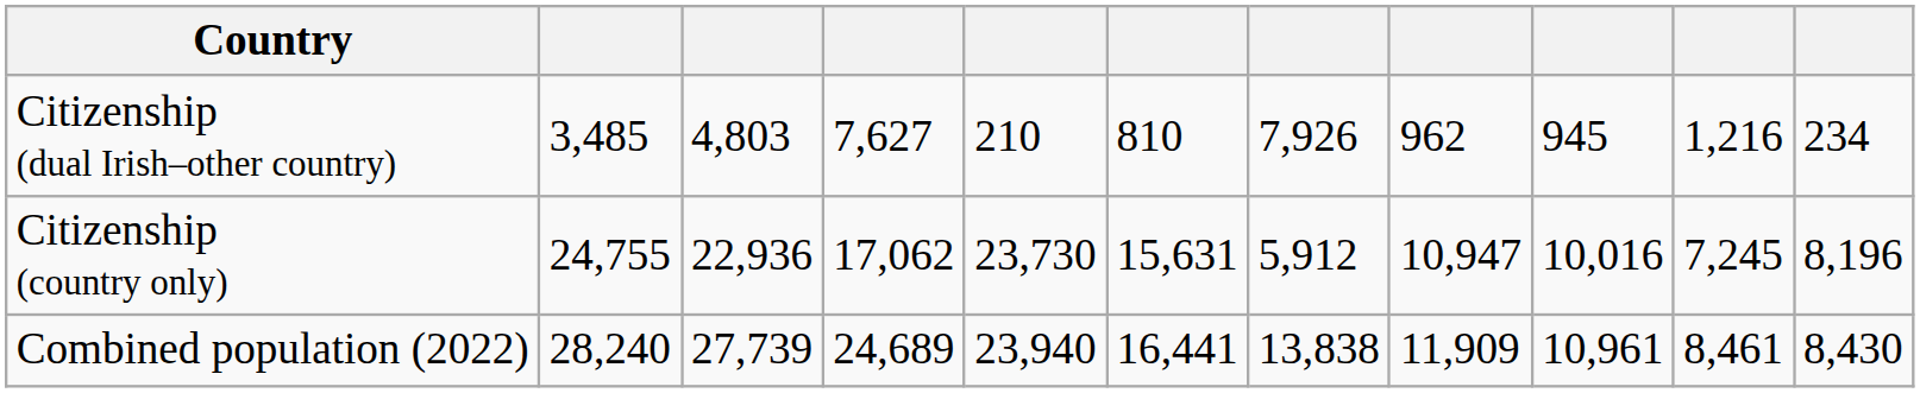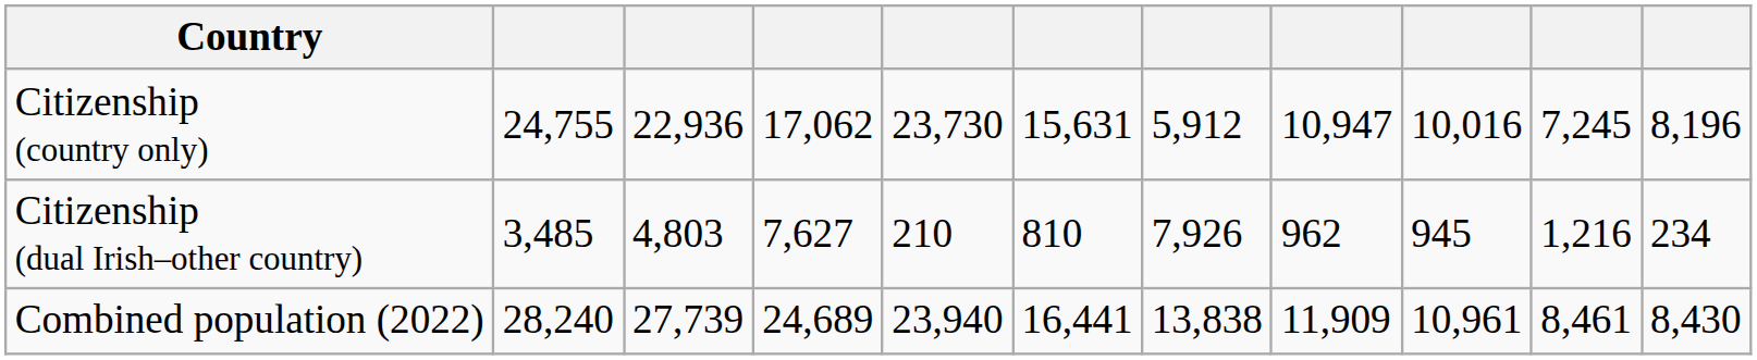rows swapped: Citizenship (country only) <-> Citizenship (dual Irish–other country)
